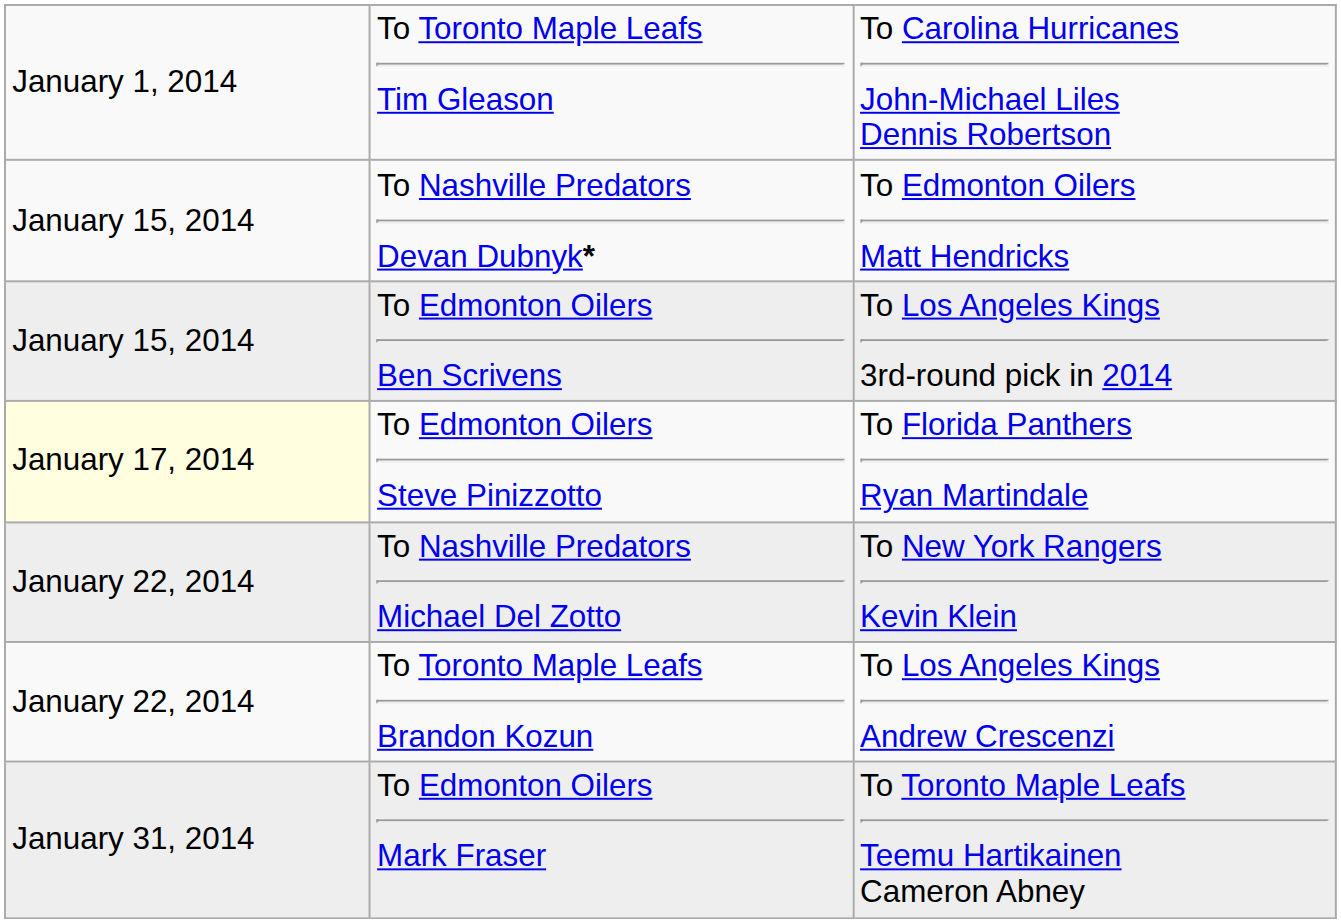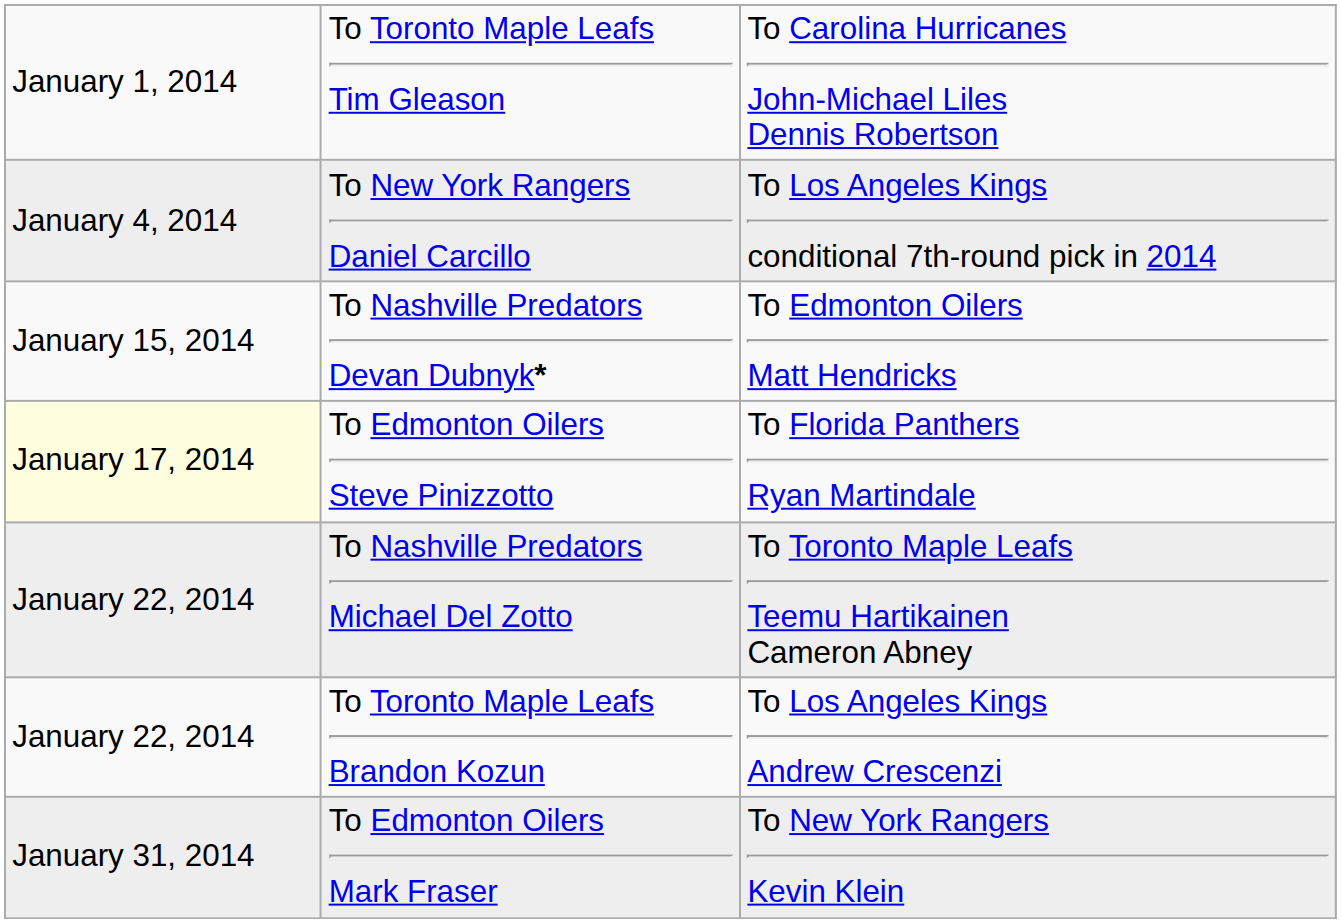+ row: January 4, 2014 | To New York Rangers Daniel Carcillo | To Los Angeles Kings conditional 7th-round pick in 2014
- row: January 15, 2014 | To Edmonton Oilers Ben Scrivens | To Los Angeles Kings 3rd-round pick in 2014
To Nashville Predators Michael Del Zotto | column 3: To New York Rangers Kevin Klein -> To Toronto Maple Leafs Teemu Hartikainen Cameron Abney
To Edmonton Oilers Mark Fraser | column 3: To Toronto Maple Leafs Teemu Hartikainen Cameron Abney -> To New York Rangers Kevin Klein
